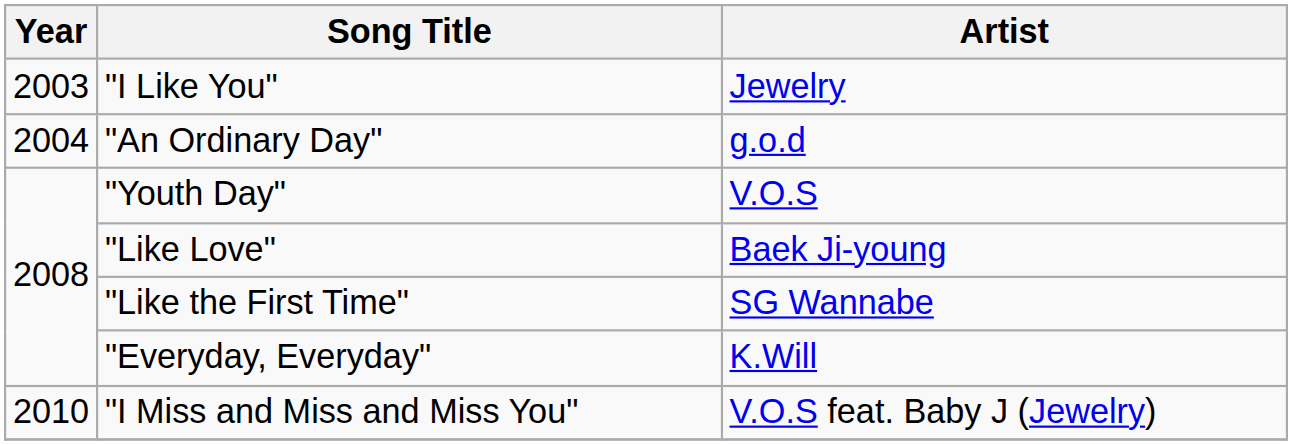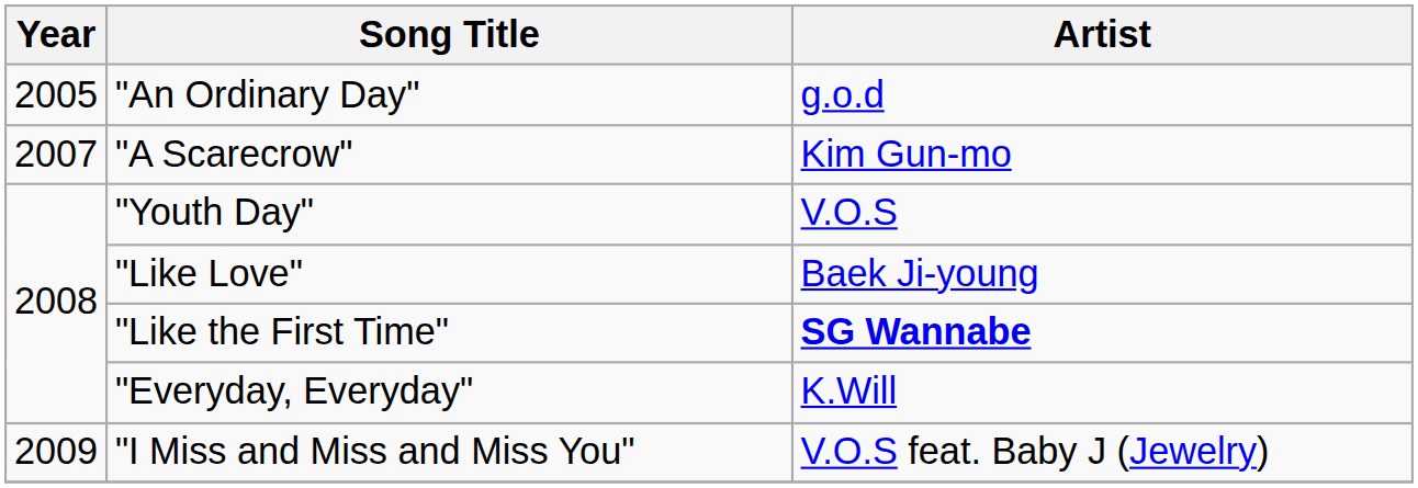- row: 2003 | "I Like You" | Jewelry
"An Ordinary Day" | Year: 2004 -> 2005
+ row: 2007 | "A Scarecrow" | Kim Gun-mo
"Like the First Time" | Artist: normal -> bold
"I Miss and Miss and Miss You" | Year: 2010 -> 2009
